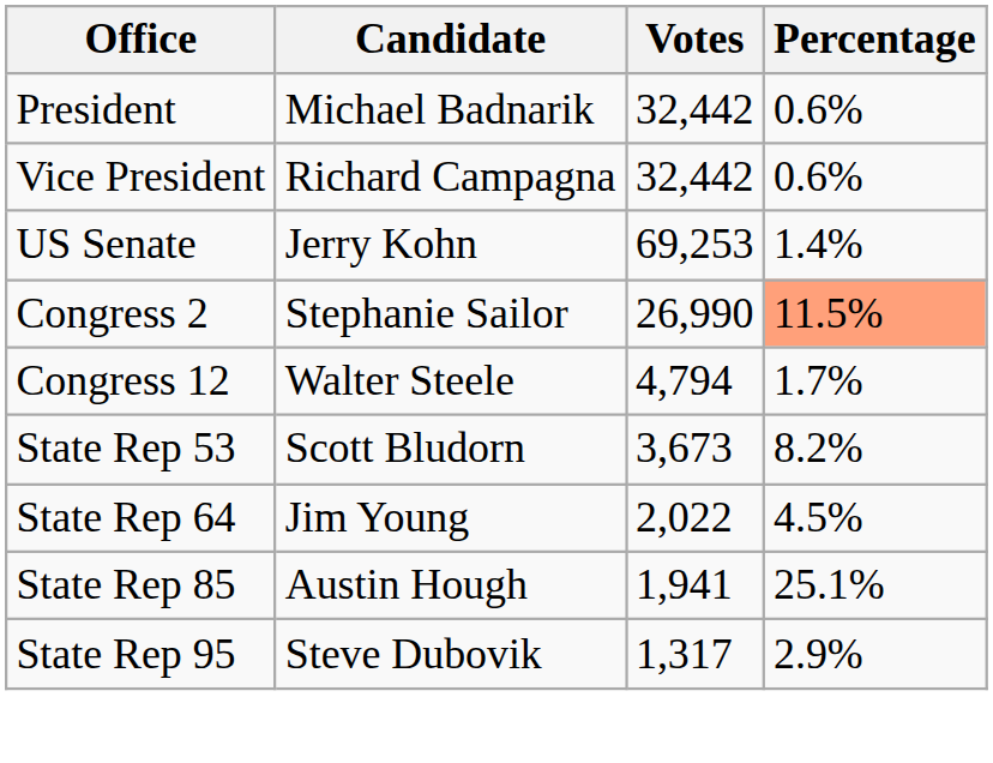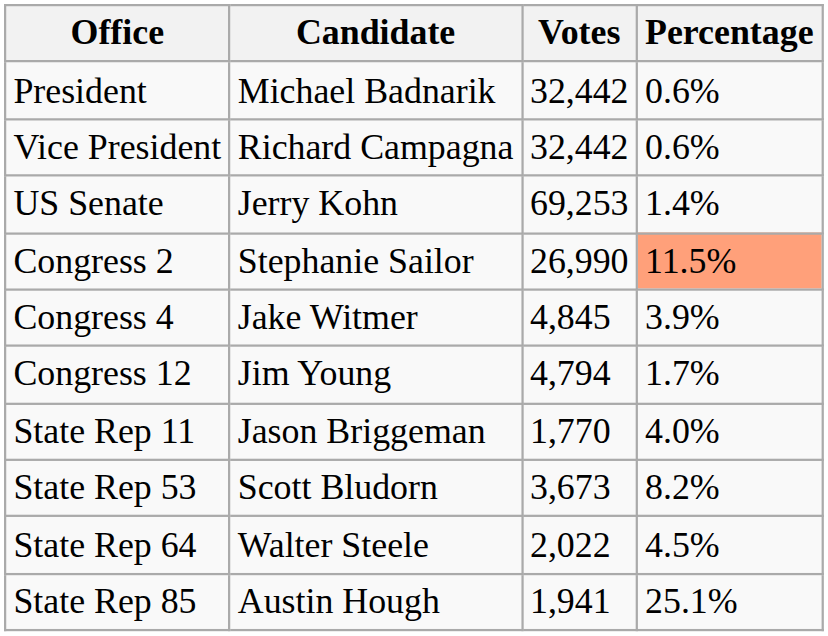+ row: Congress 4 | Jake Witmer | 4,845 | 3.9%
Congress 12 | Candidate: Walter Steele -> Jim Young
+ row: State Rep 11 | Jason Briggeman | 1,770 | 4.0%
State Rep 64 | Candidate: Jim Young -> Walter Steele
- row: State Rep 95 | Steve Dubovik | 1,317 | 2.9%
